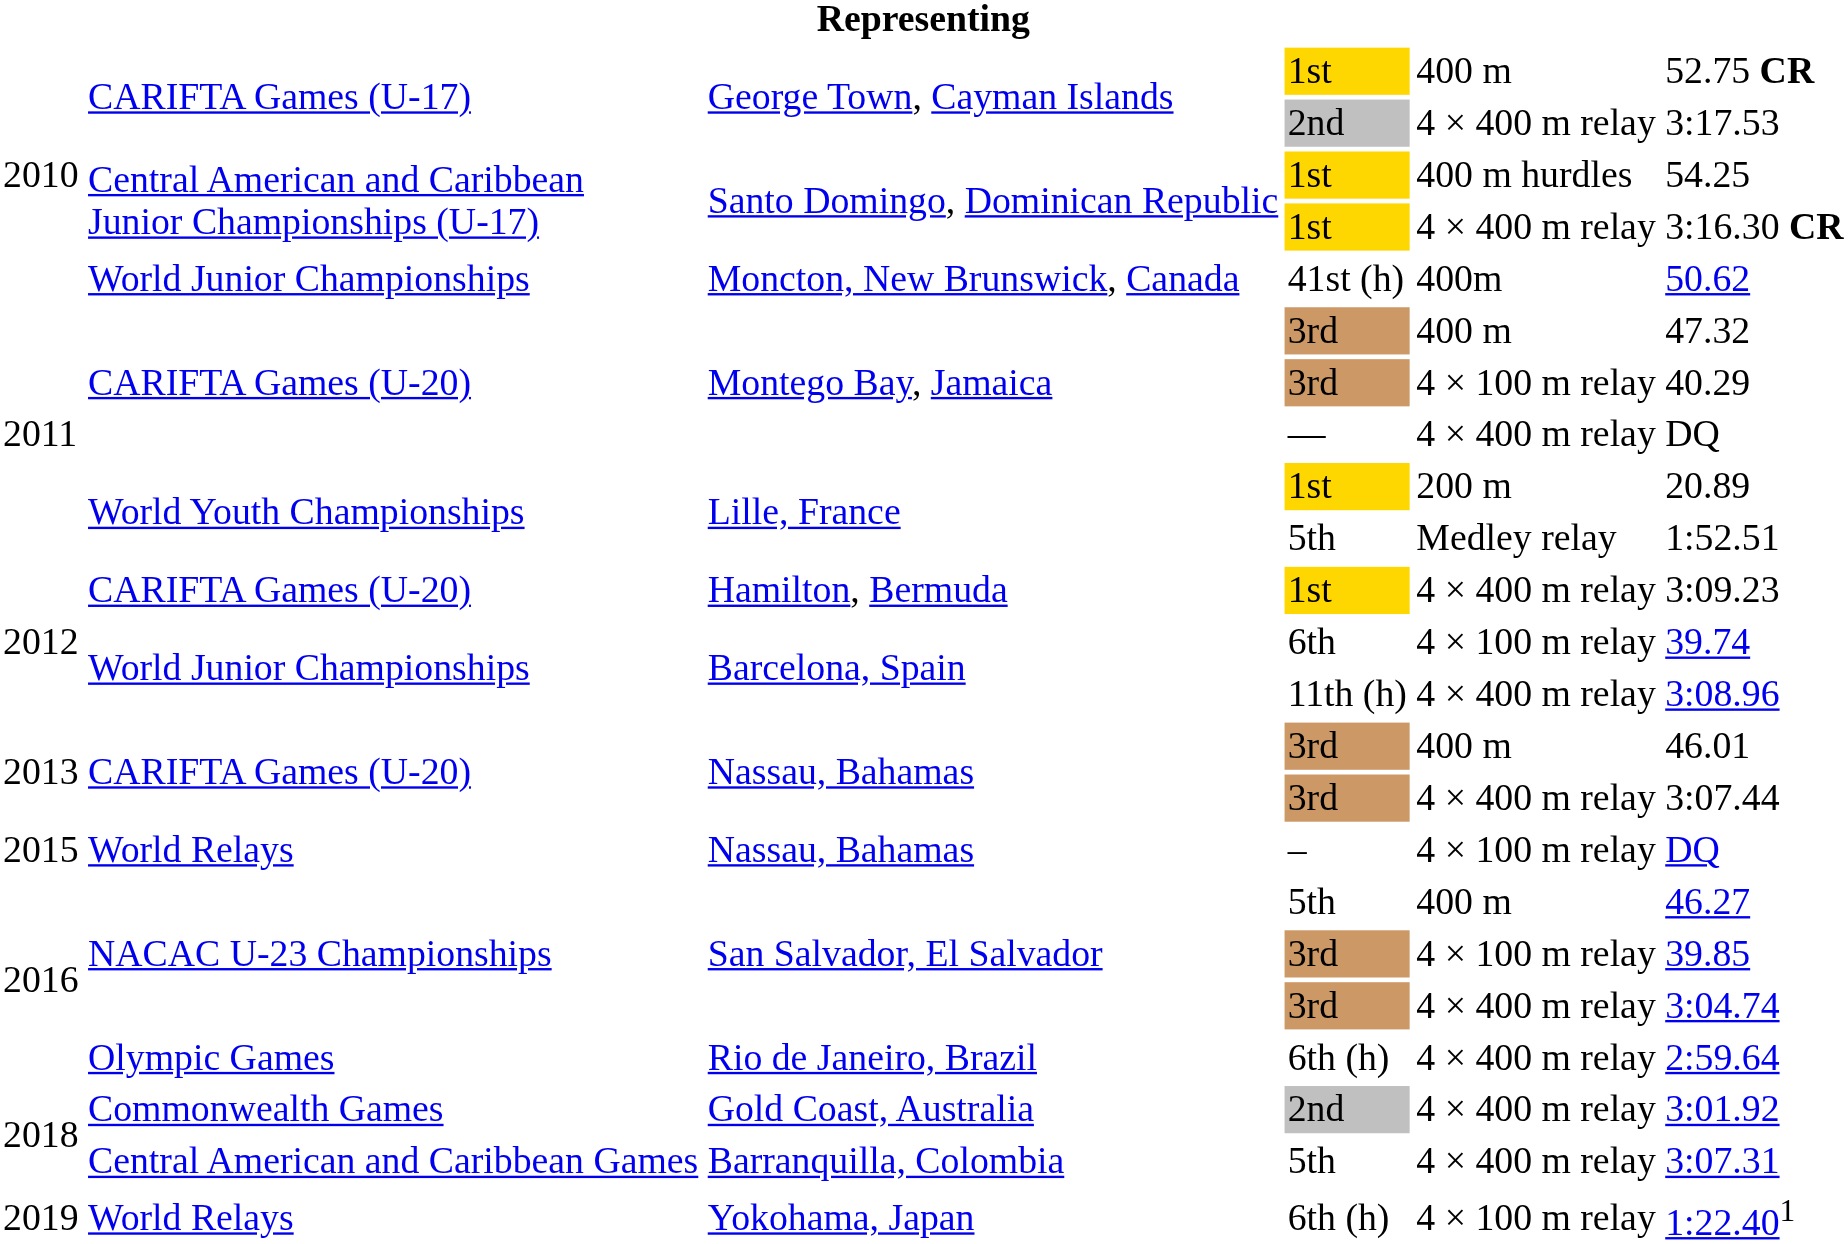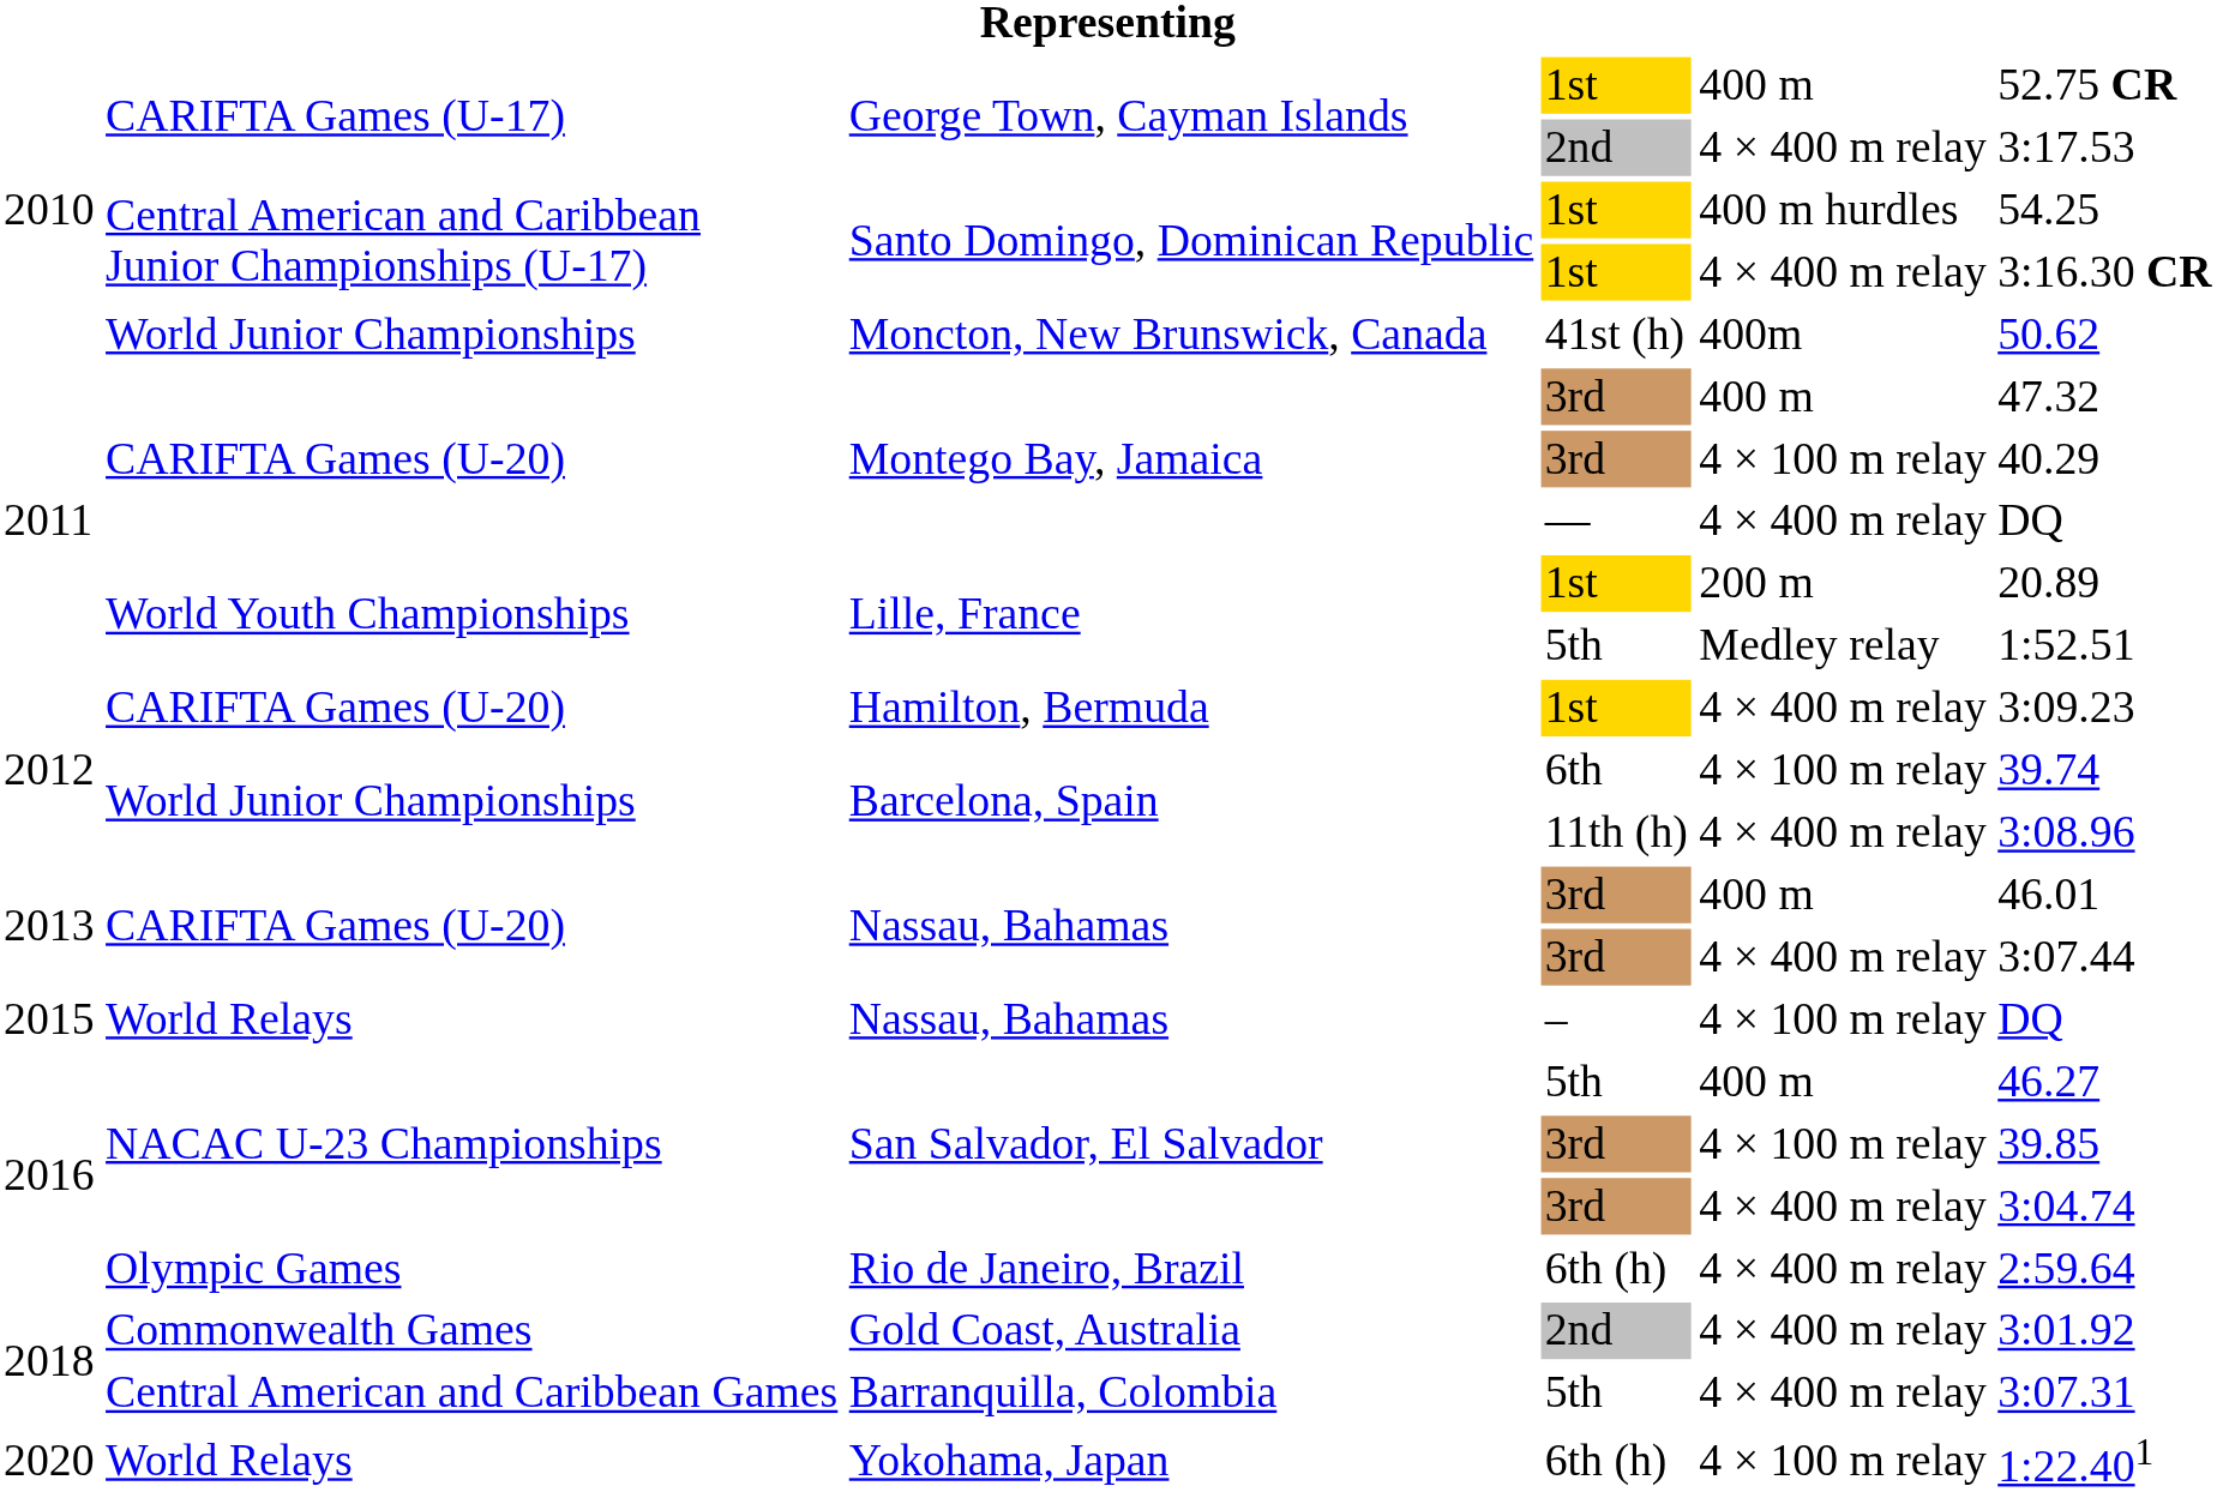Yokohama, Japan | column 1: 2019 -> 2020
